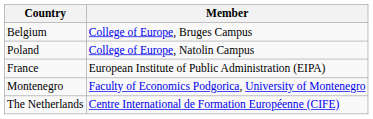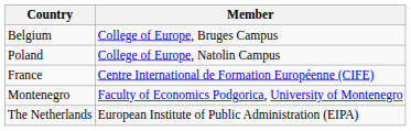France | Member: European Institute of Public Administration (EIPA) -> Centre International de Formation Européenne (CIFE)
The Netherlands | Member: Centre International de Formation Européenne (CIFE) -> European Institute of Public Administration (EIPA)
